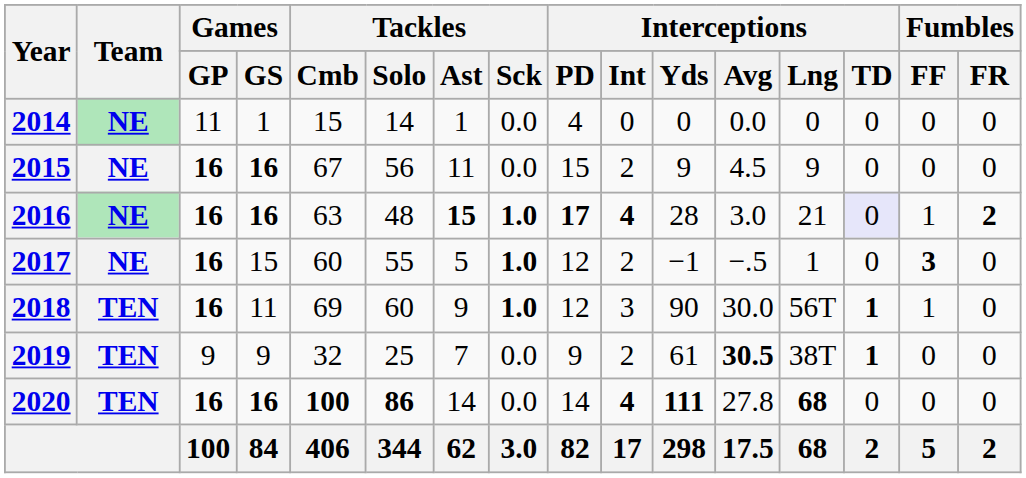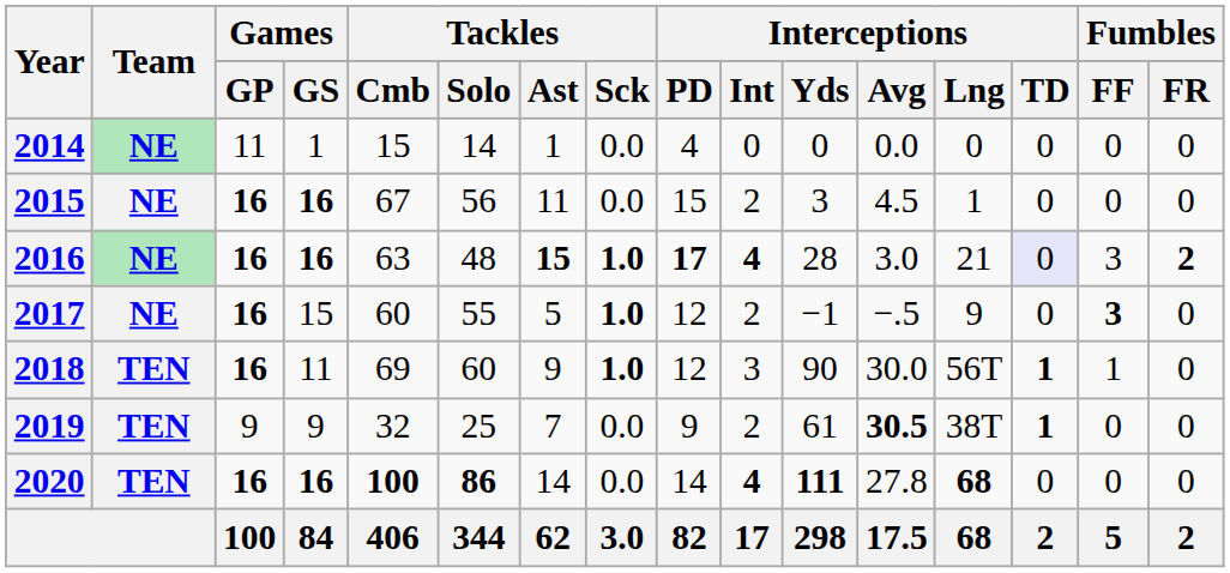2015 | Interceptions / Yds: 9 -> 3
2015 | Interceptions / Lng: 9 -> 1
2016 | Fumbles / FF: 1 -> 3
2017 | Interceptions / Lng: 1 -> 9
